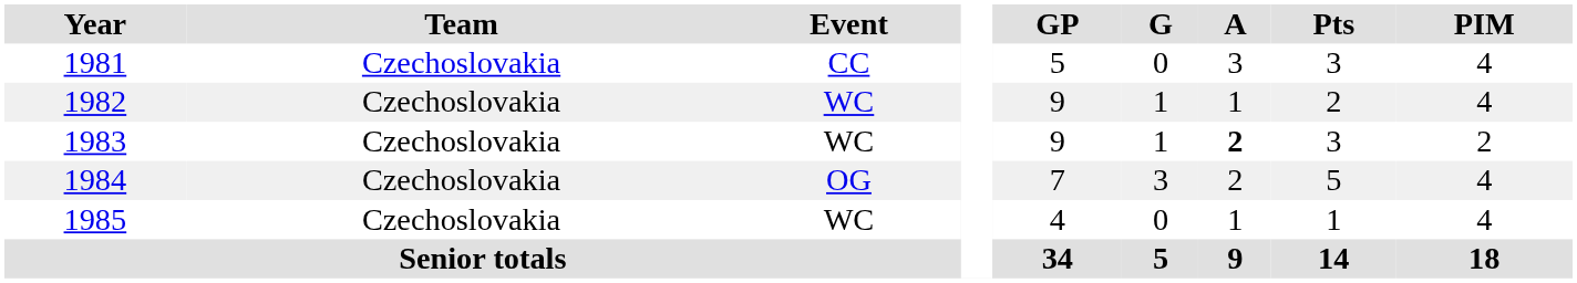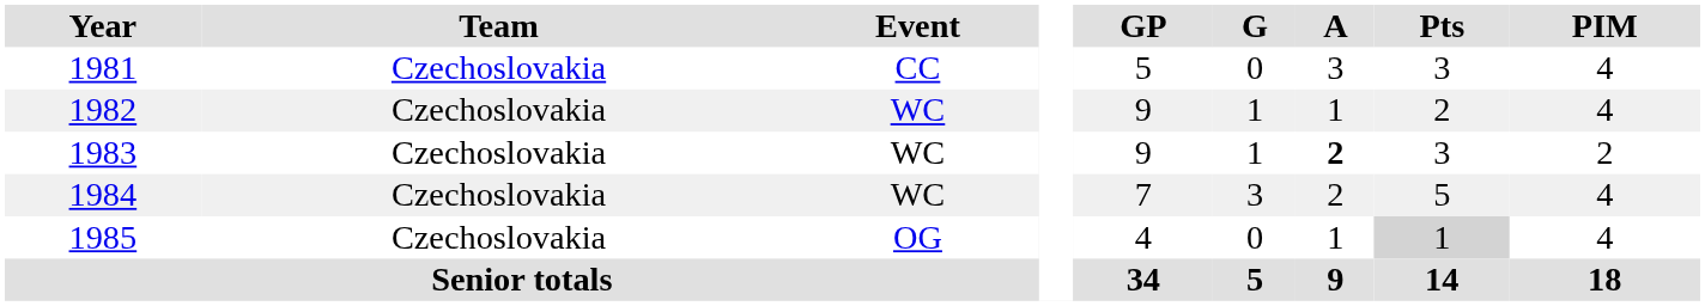1984 | Event: OG -> WC
1985 | Event: WC -> OG
1985 | Pts: no background -> lightgrey background
